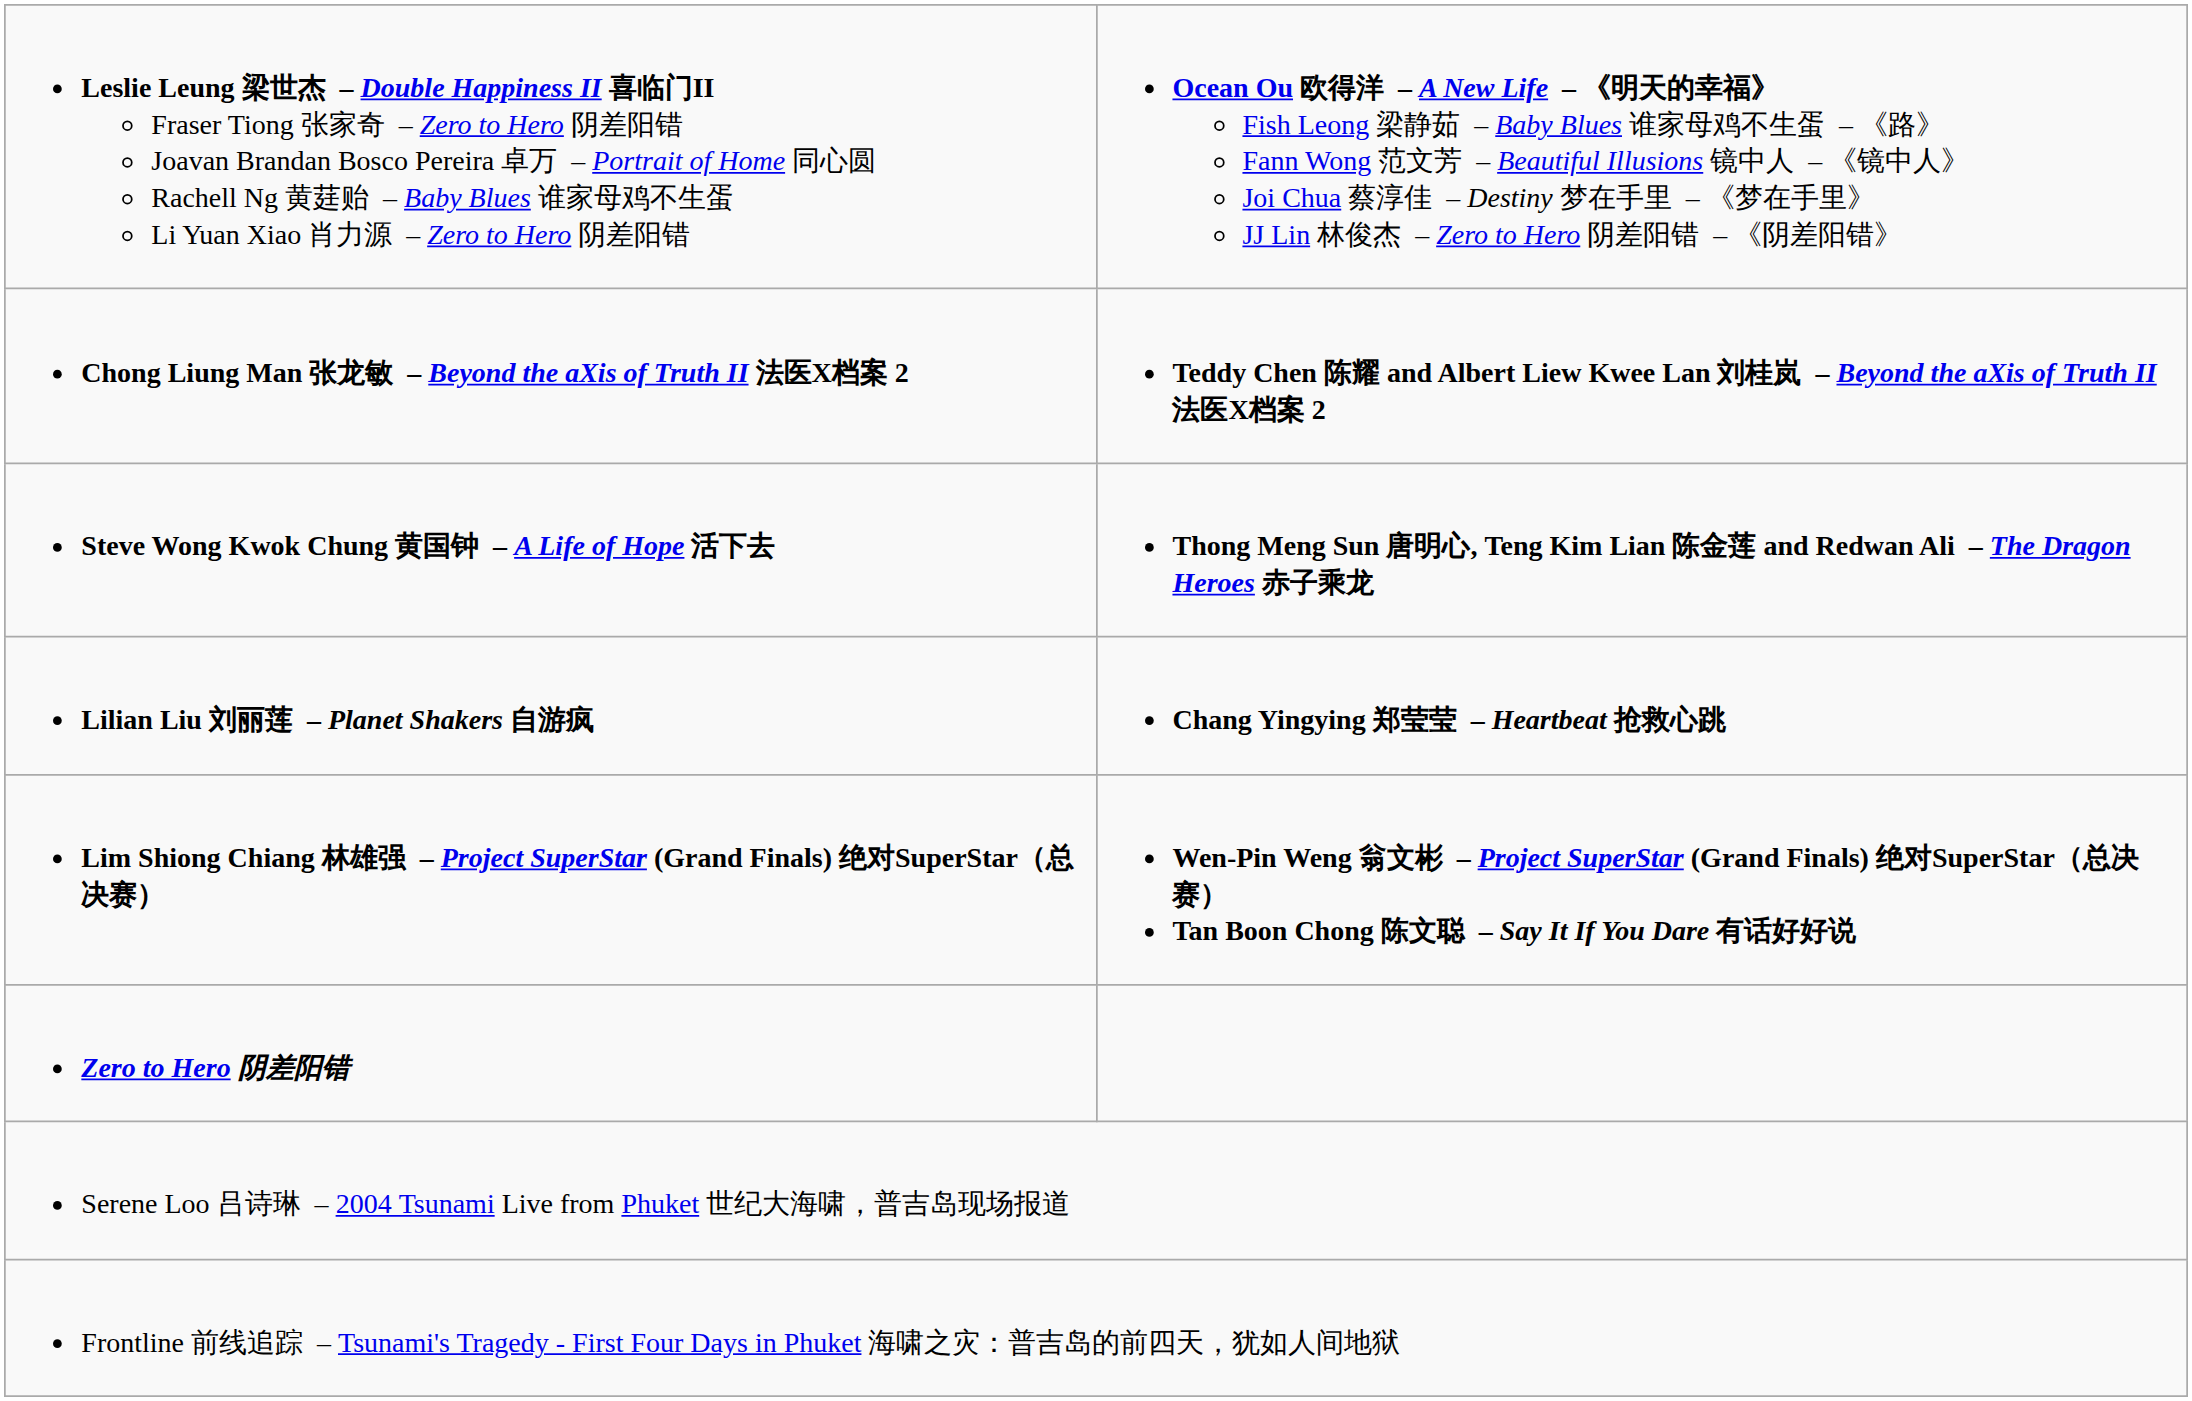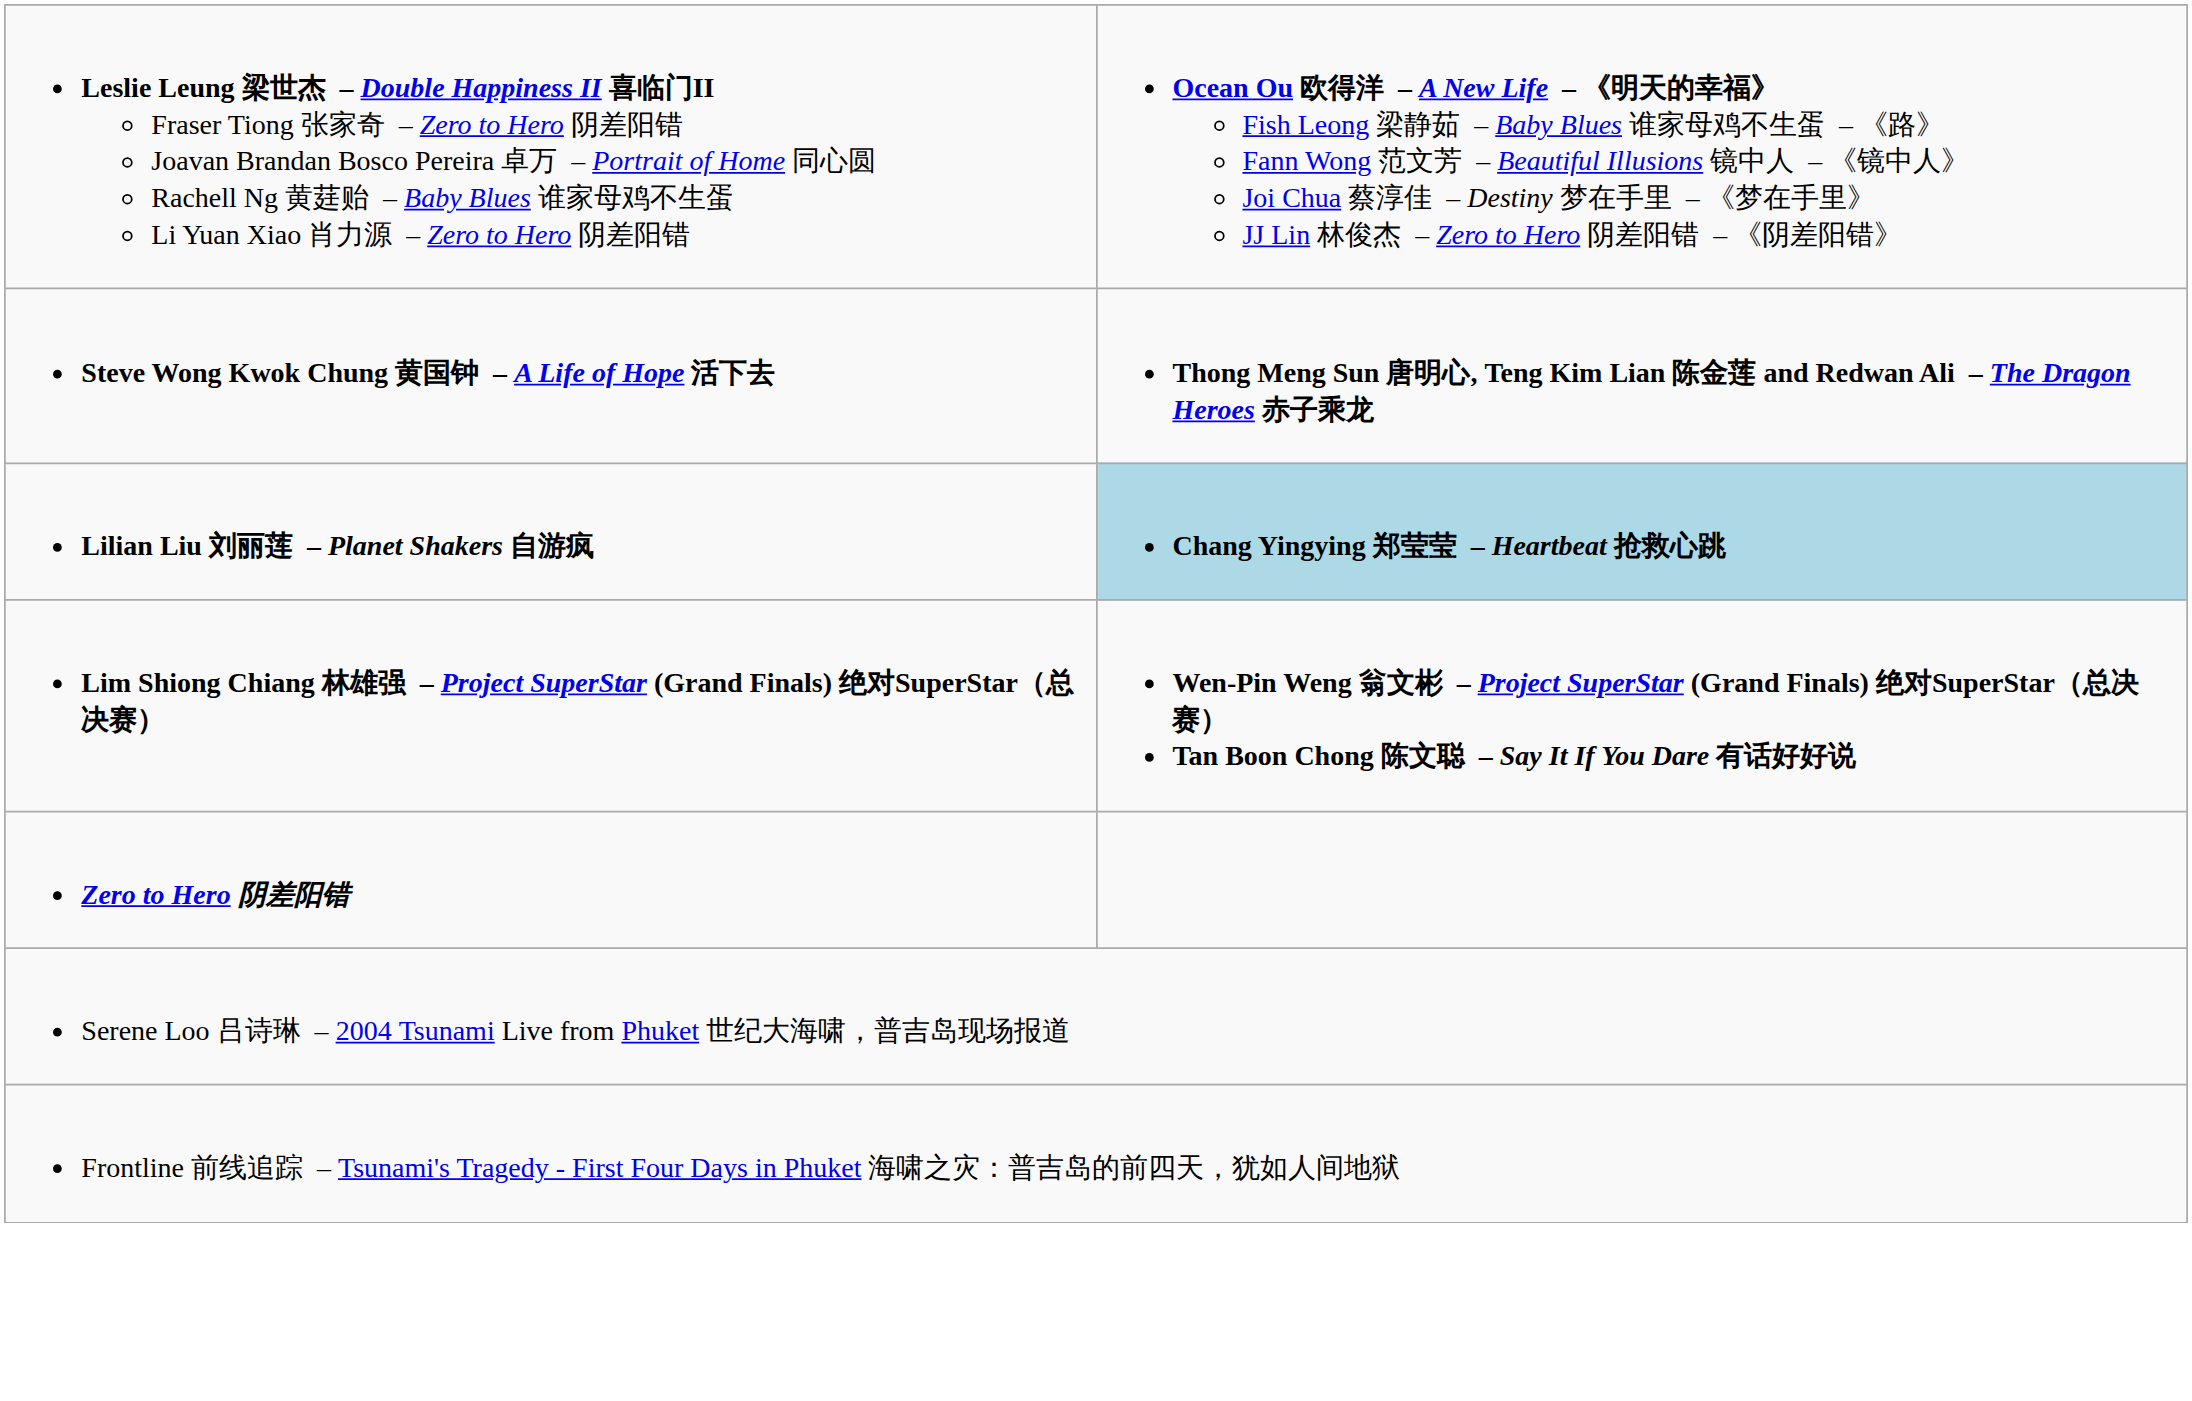- row: Chong Liung Man 张龙敏 – Beyond the aXis of Truth II 法医X档案 2 | Teddy Chen 陈耀 and Albert Liew Kwee Lan 刘桂岚 – Beyond the aXis of Truth II 法医X档案 2
Lilian Liu 刘丽莲 – Planet Shakers 自游疯 | column 2: no background -> lightblue background
